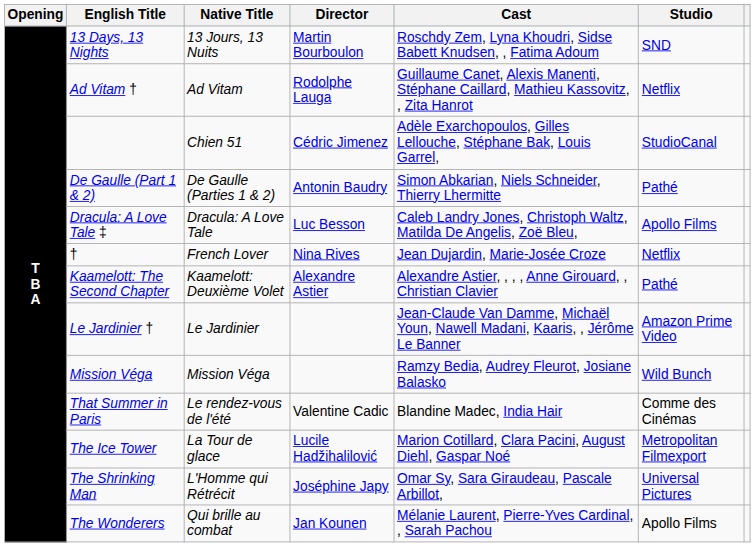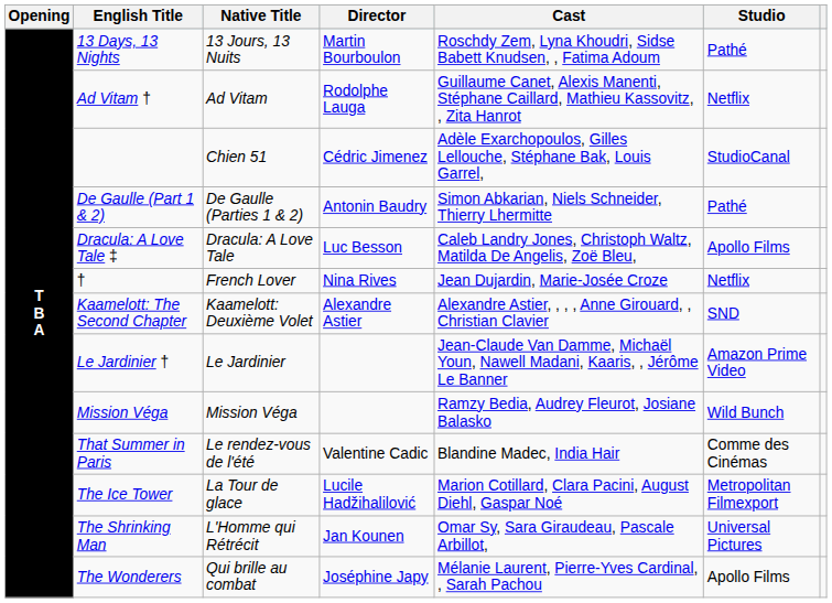13 Days, 13 Nights | Studio: SND -> Pathé
Kaamelott: The Second Chapter | Studio: Pathé -> SND
The Shrinking Man | Director: Joséphine Japy -> Jan Kounen
The Wonderers | Director: Jan Kounen -> Joséphine Japy
